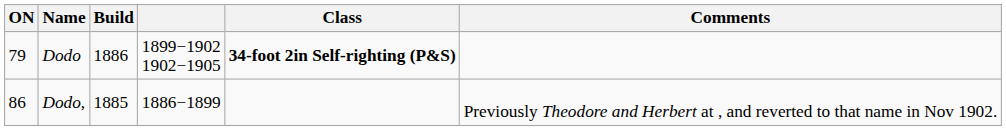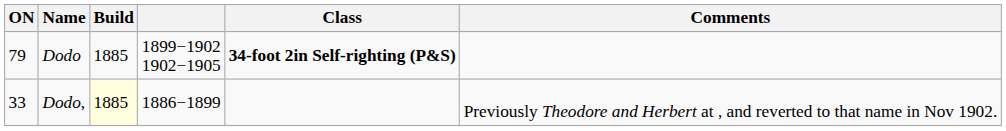Dodo | Build: 1886 -> 1885
Dodo, | ON: 86 -> 33
Dodo, | Build: no background -> lightyellow background
